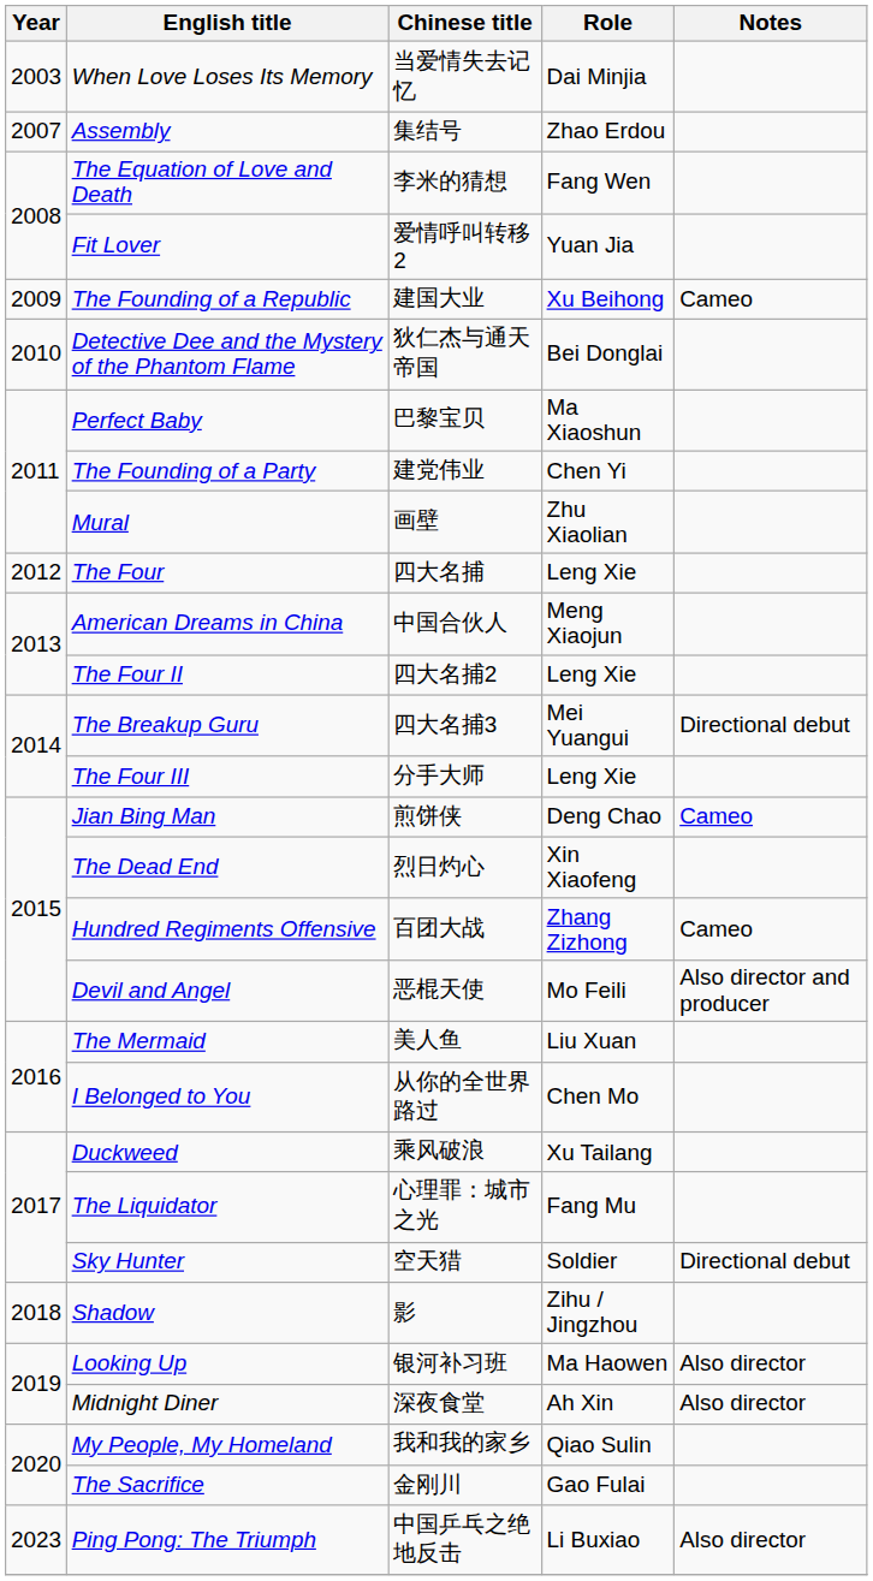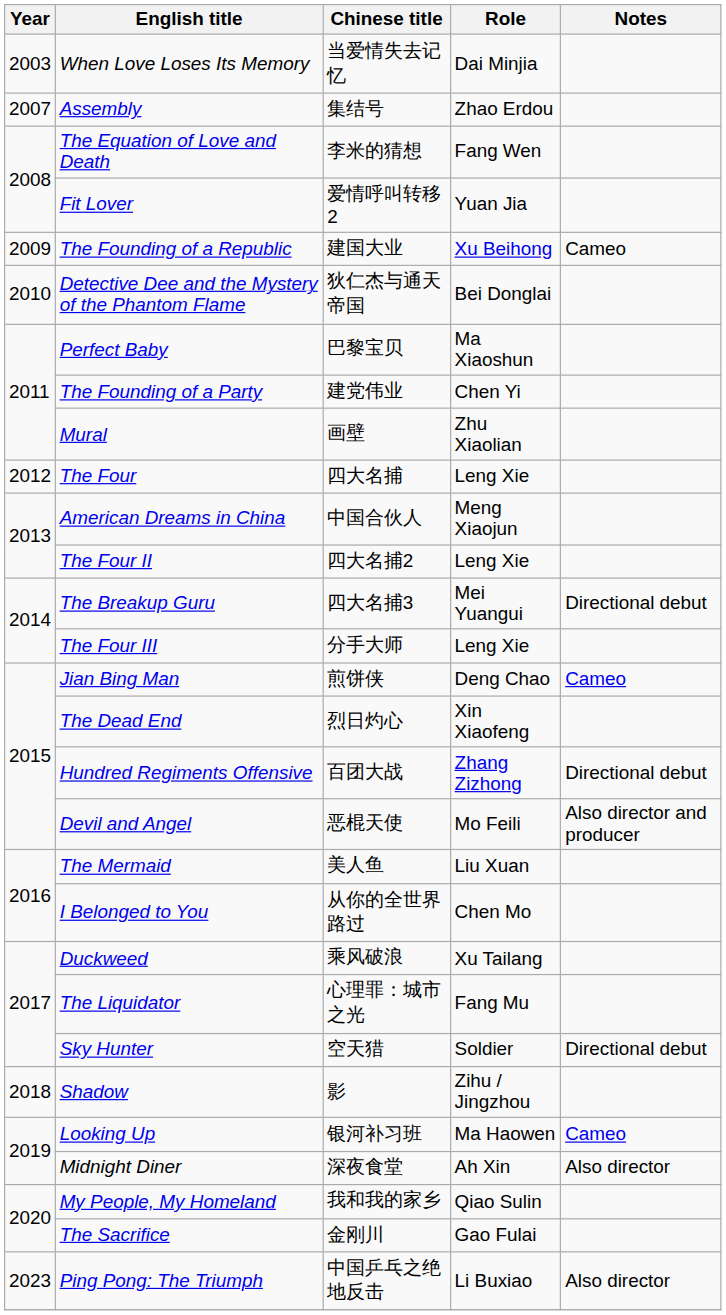Hundred Regiments Offensive | Notes: Cameo -> Directional debut
Looking Up | Notes: Also director -> Cameo
